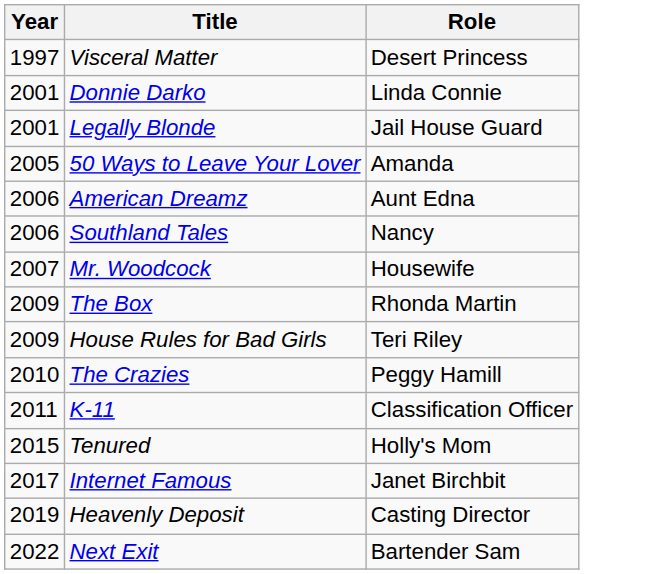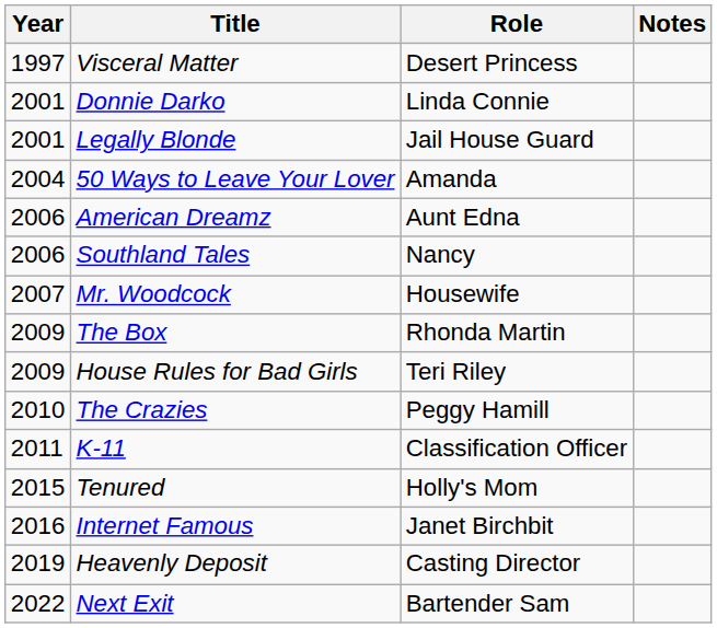+ column: Notes
50 Ways to Leave Your Lover | Year: 2005 -> 2004
Internet Famous | Year: 2017 -> 2016
